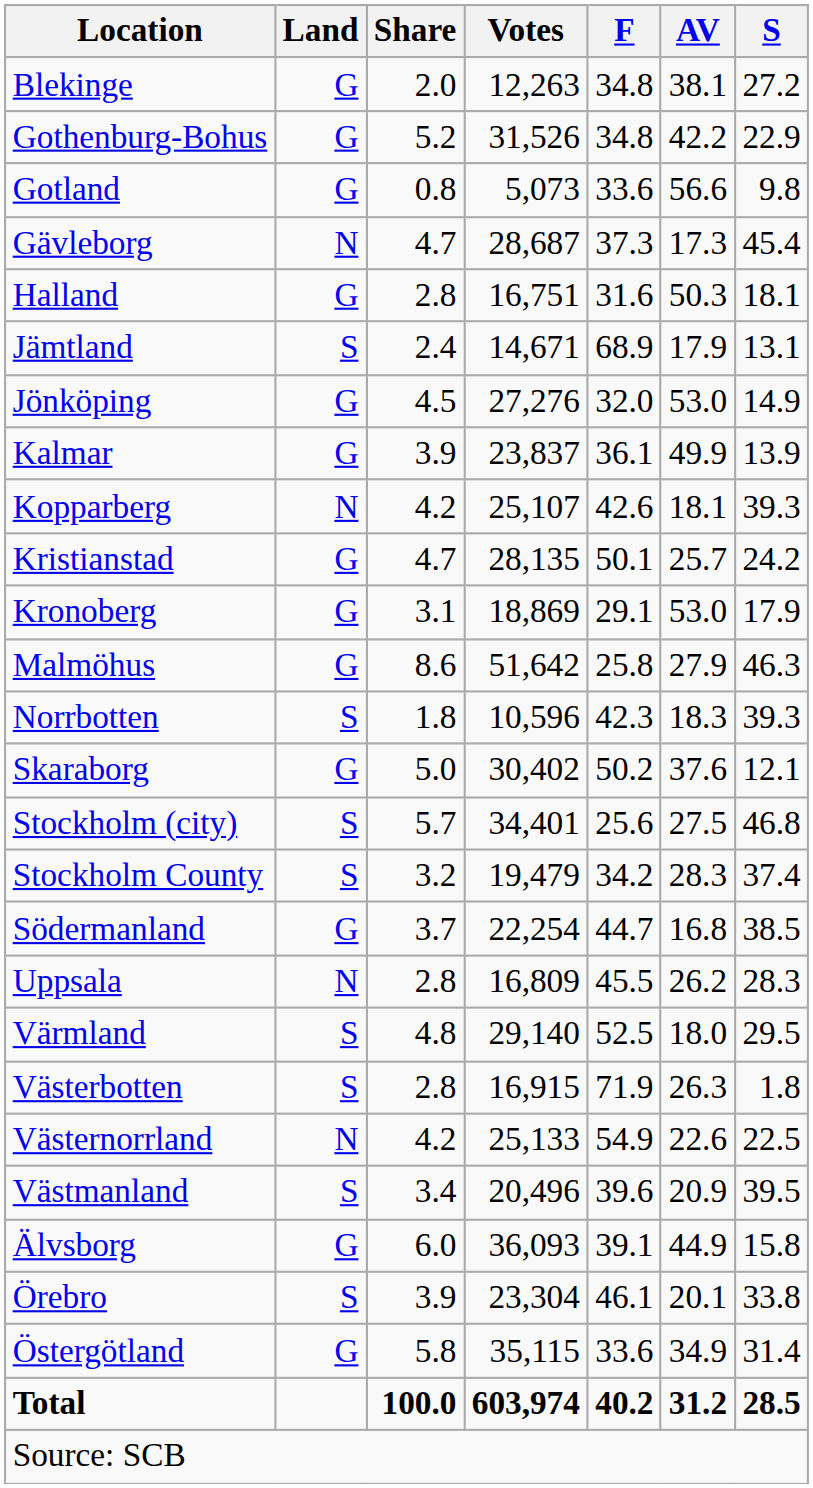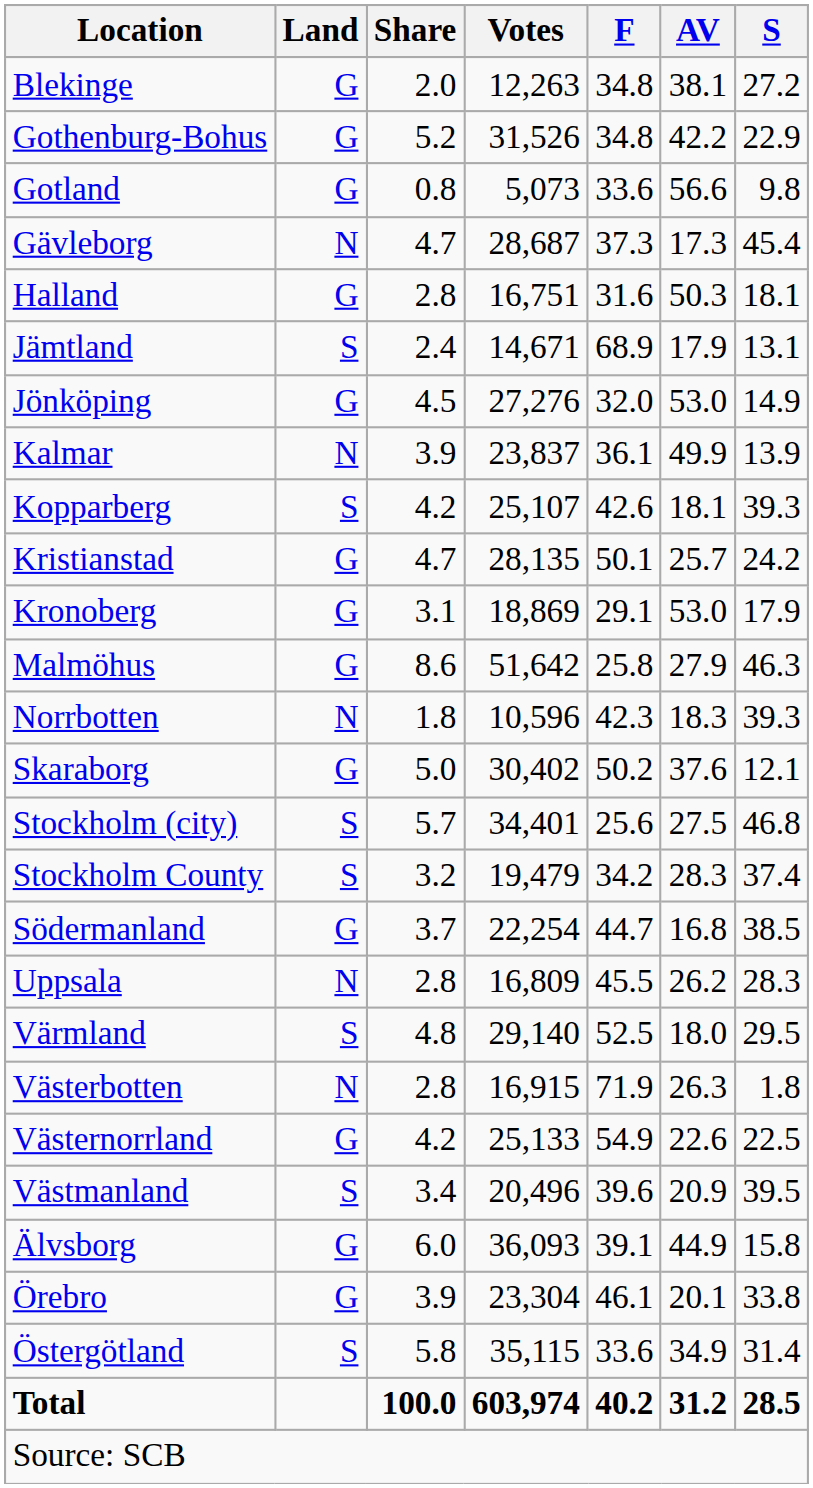Kalmar | Land: G -> N
Kopparberg | Land: N -> S
Norrbotten | Land: S -> N
Västerbotten | Land: S -> N
Västernorrland | Land: N -> G
Örebro | Land: S -> G
Östergötland | Land: G -> S
